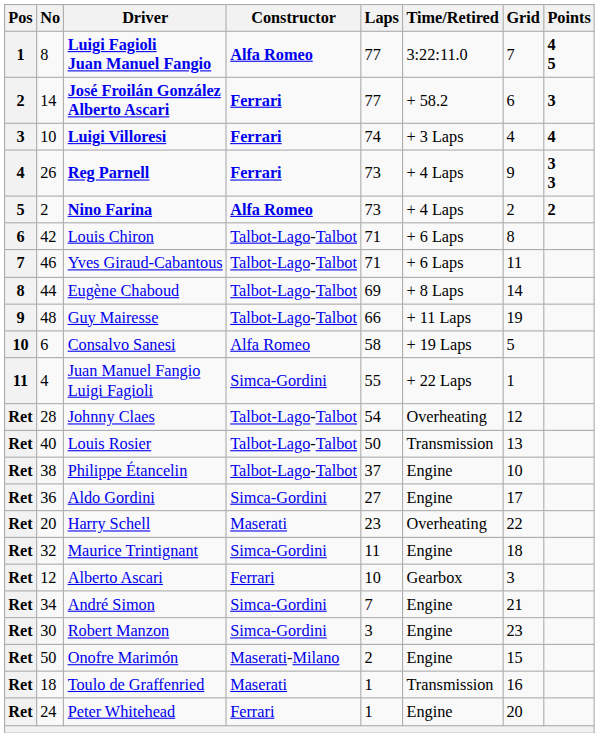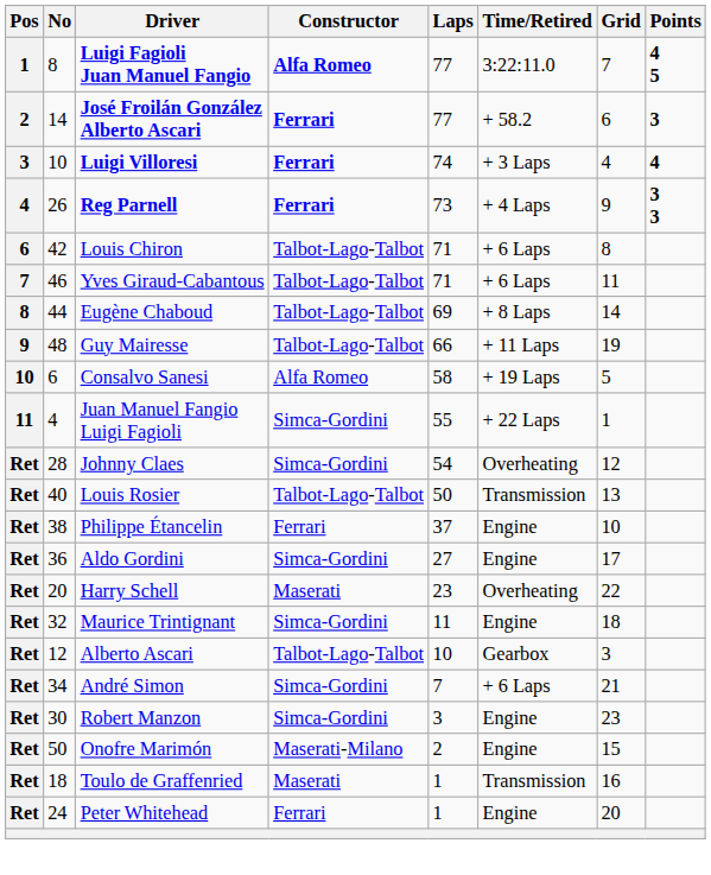- row: 5 | 2 | Nino Farina | Alfa Romeo | 73 | + 4 Laps | 2 | 2
Johnny Claes | Constructor: Talbot-Lago-Talbot -> Simca-Gordini
Philippe Étancelin | Constructor: Talbot-Lago-Talbot -> Ferrari
Alberto Ascari | Constructor: Ferrari -> Talbot-Lago-Talbot
André Simon | Time/Retired: Engine -> + 6 Laps
